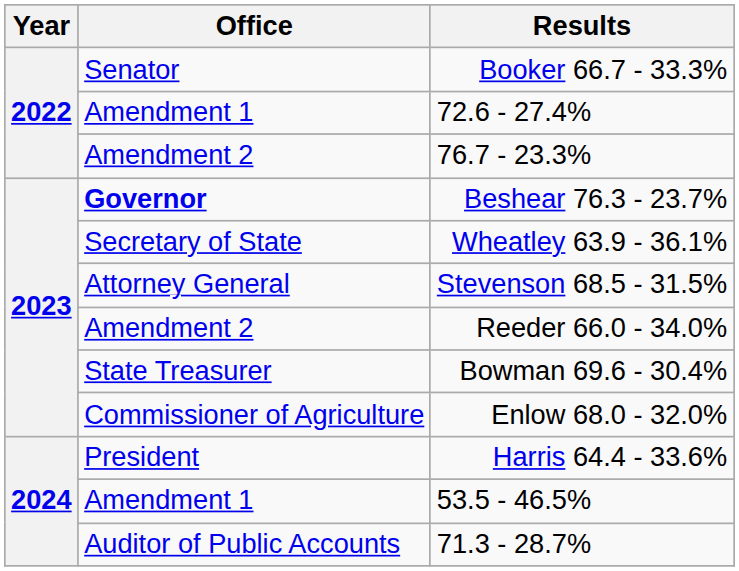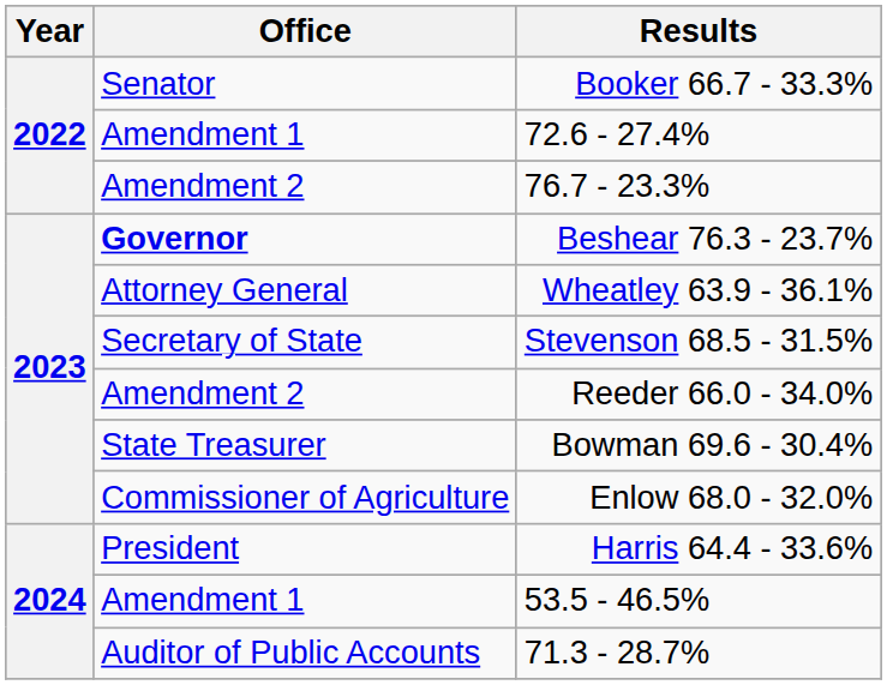Wheatley 63.9 - 36.1% | Office: Secretary of State -> Attorney General
Stevenson 68.5 - 31.5% | Office: Attorney General -> Secretary of State
